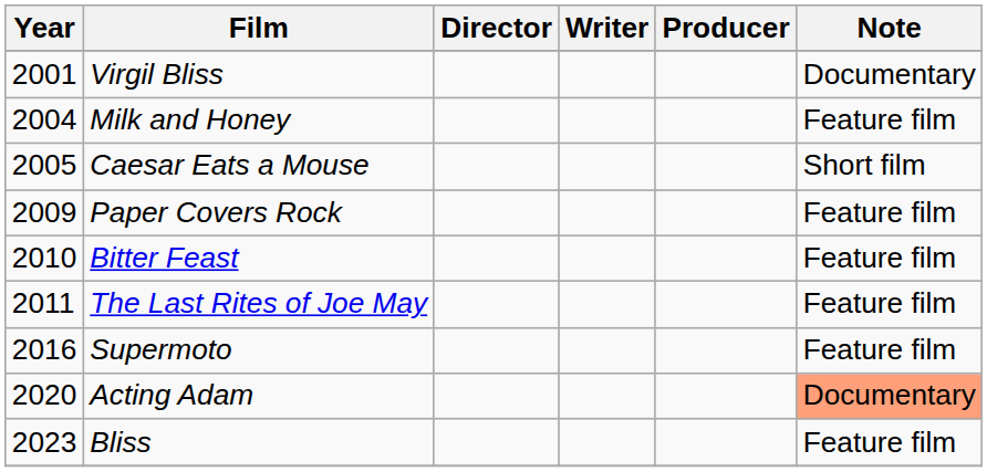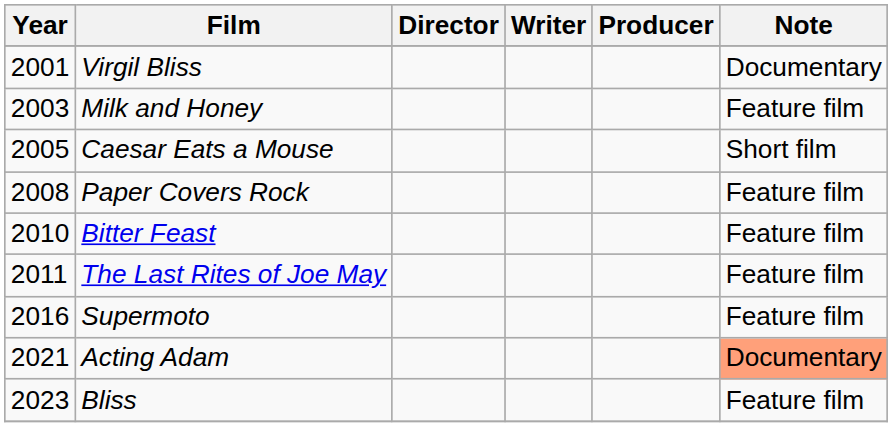Milk and Honey | Year: 2004 -> 2003
Paper Covers Rock | Year: 2009 -> 2008
Acting Adam | Year: 2020 -> 2021
